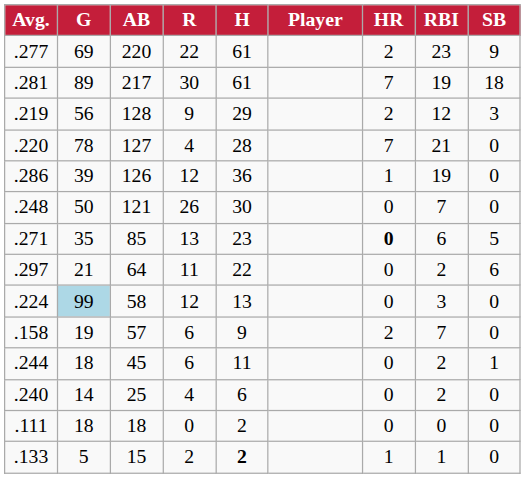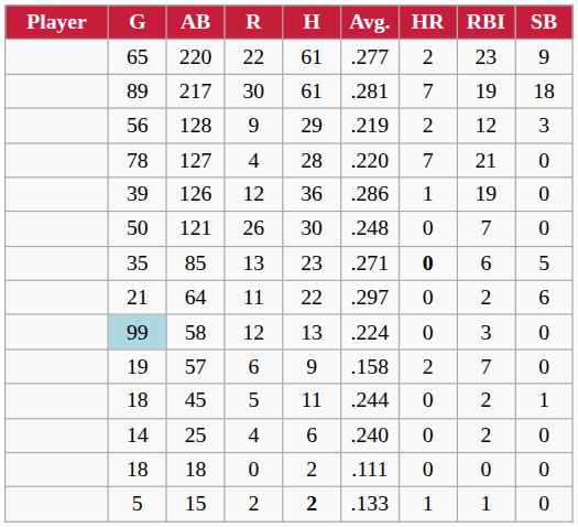columns swapped: Player <-> Avg.
220 | G: 69 -> 65
45 | R: 6 -> 5
